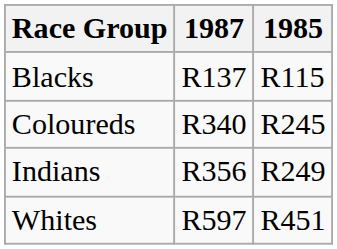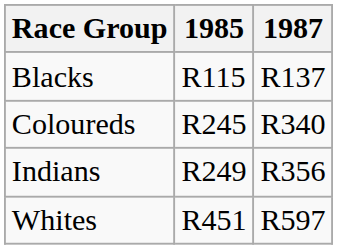columns swapped: 1985 <-> 1987
